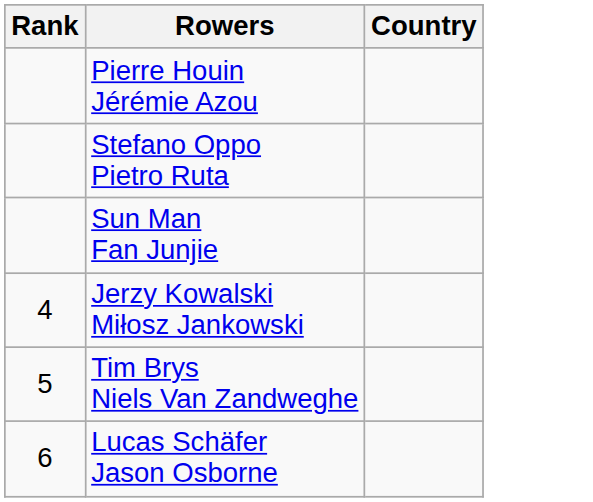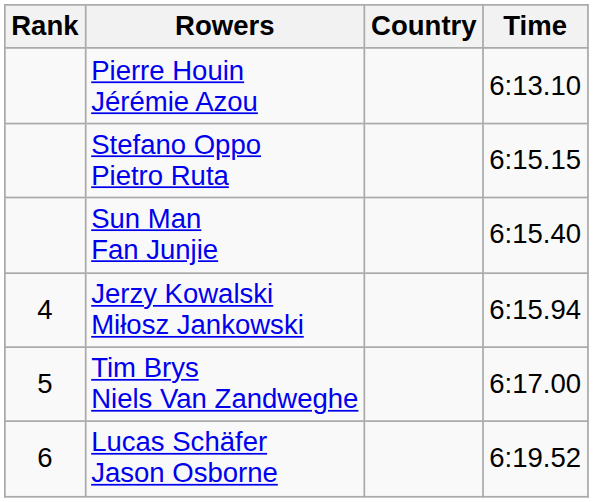+ column: Time | 6:13.10 | 6:15.15 | 6:15.40 | 6:15.94 | 6:17.00 | 6:19.52
